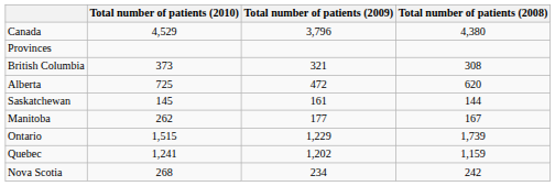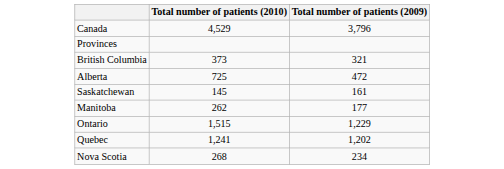- column: Total number of patients (2008) | 4,380 | 308 | 620 | 144 | 167 | 1,739 | 1,159 | 242
